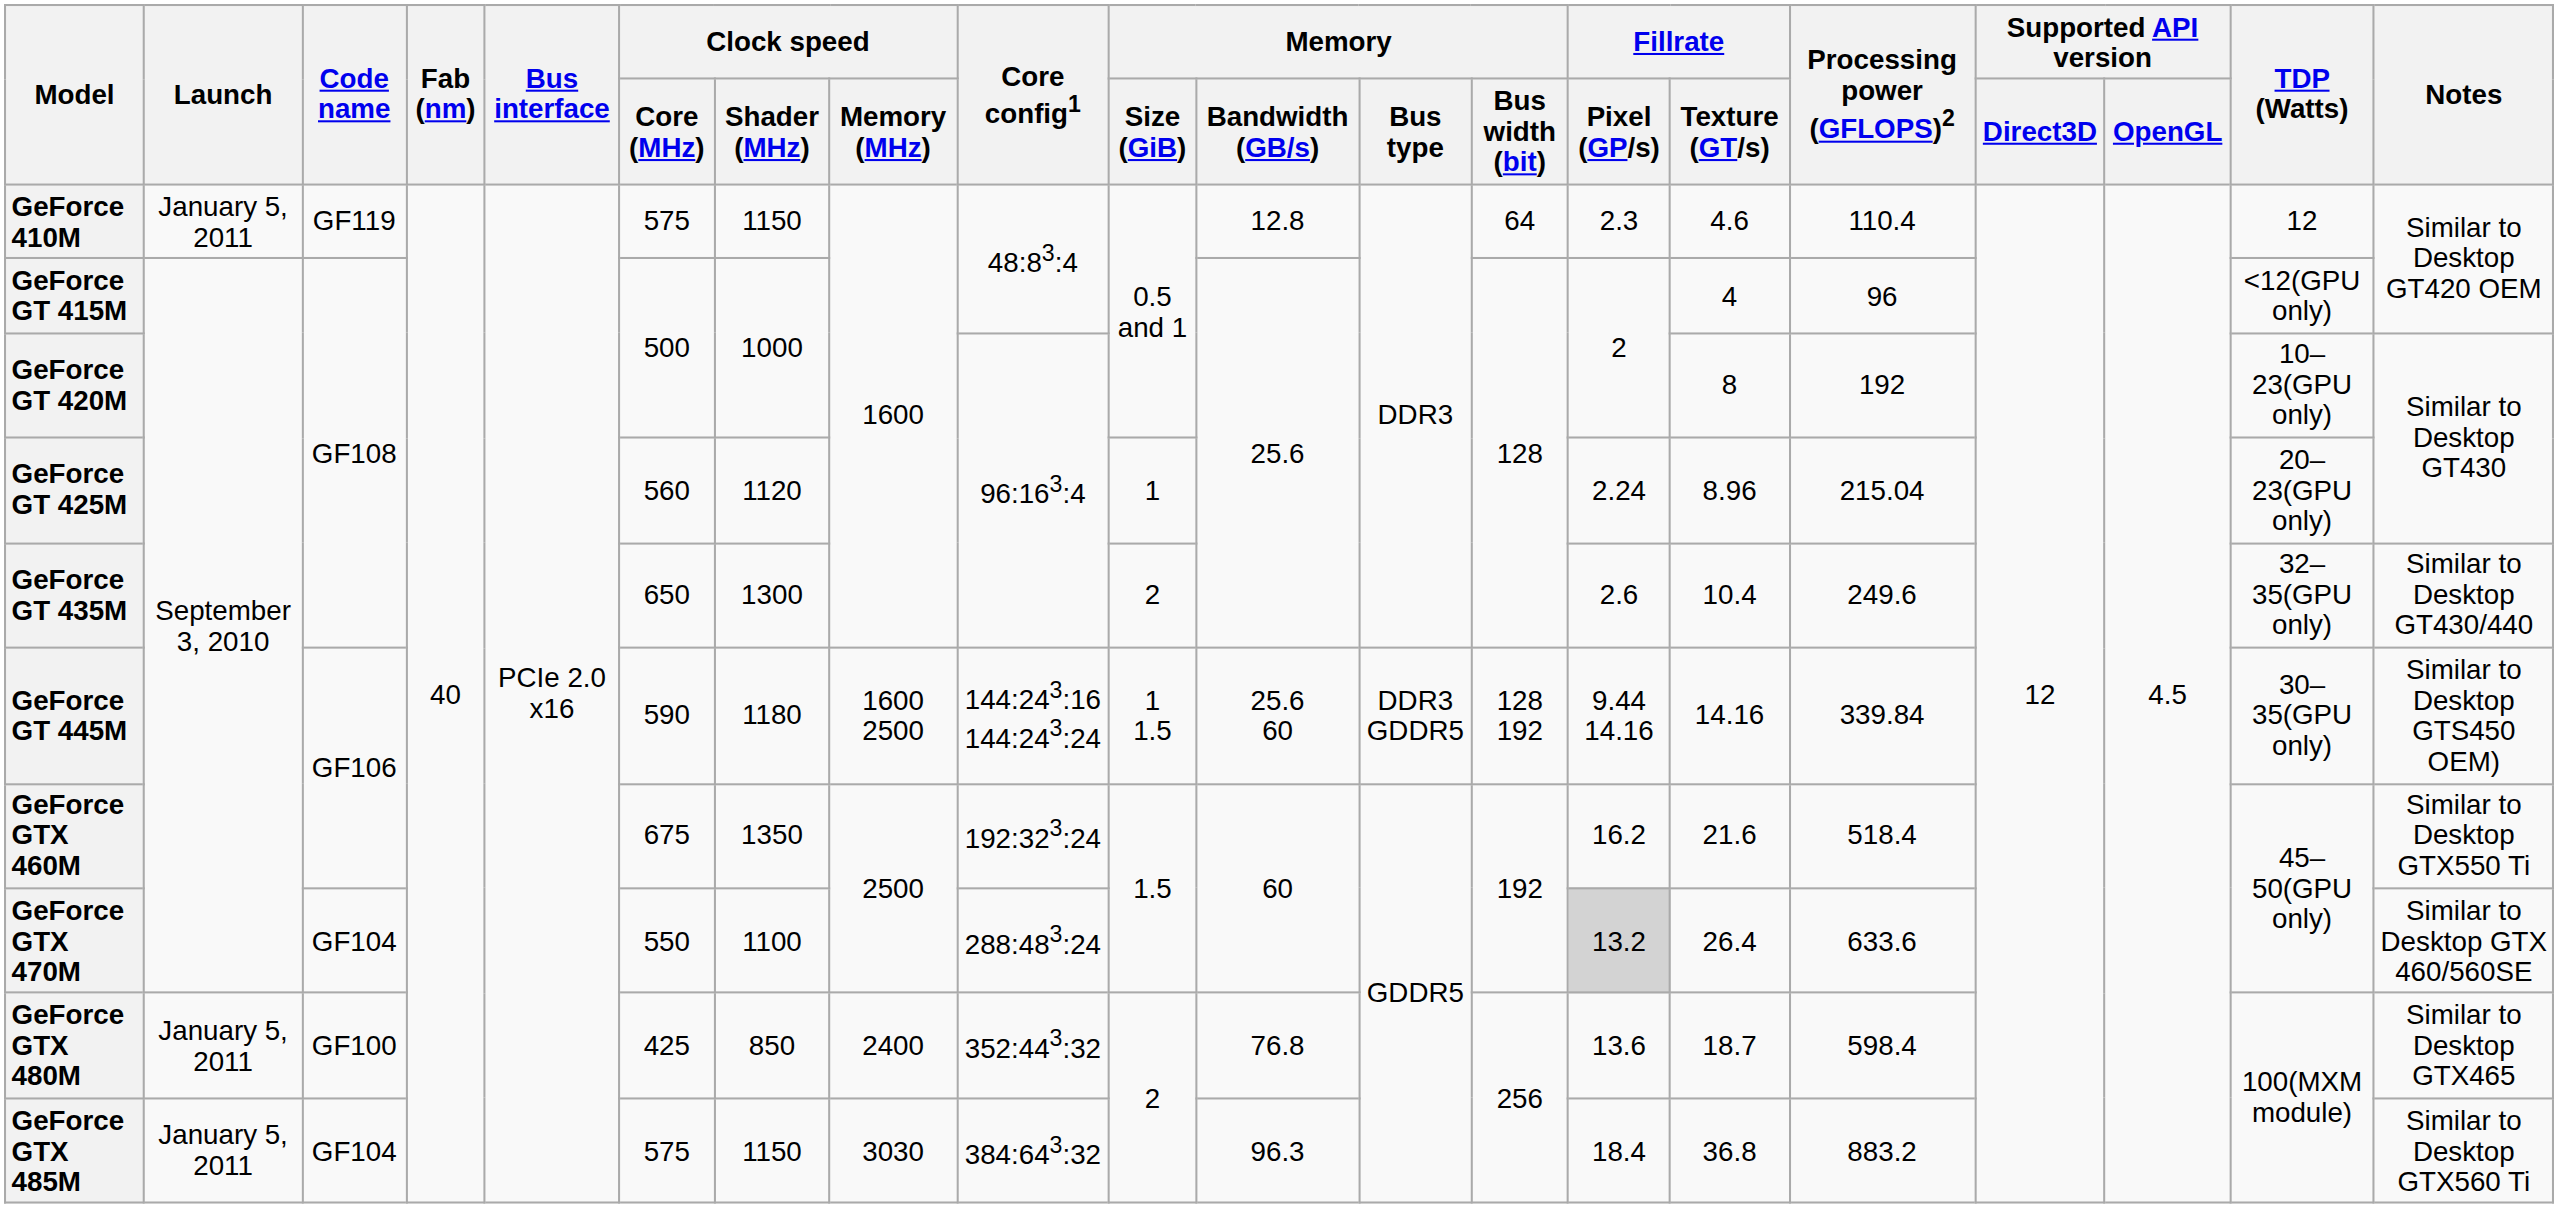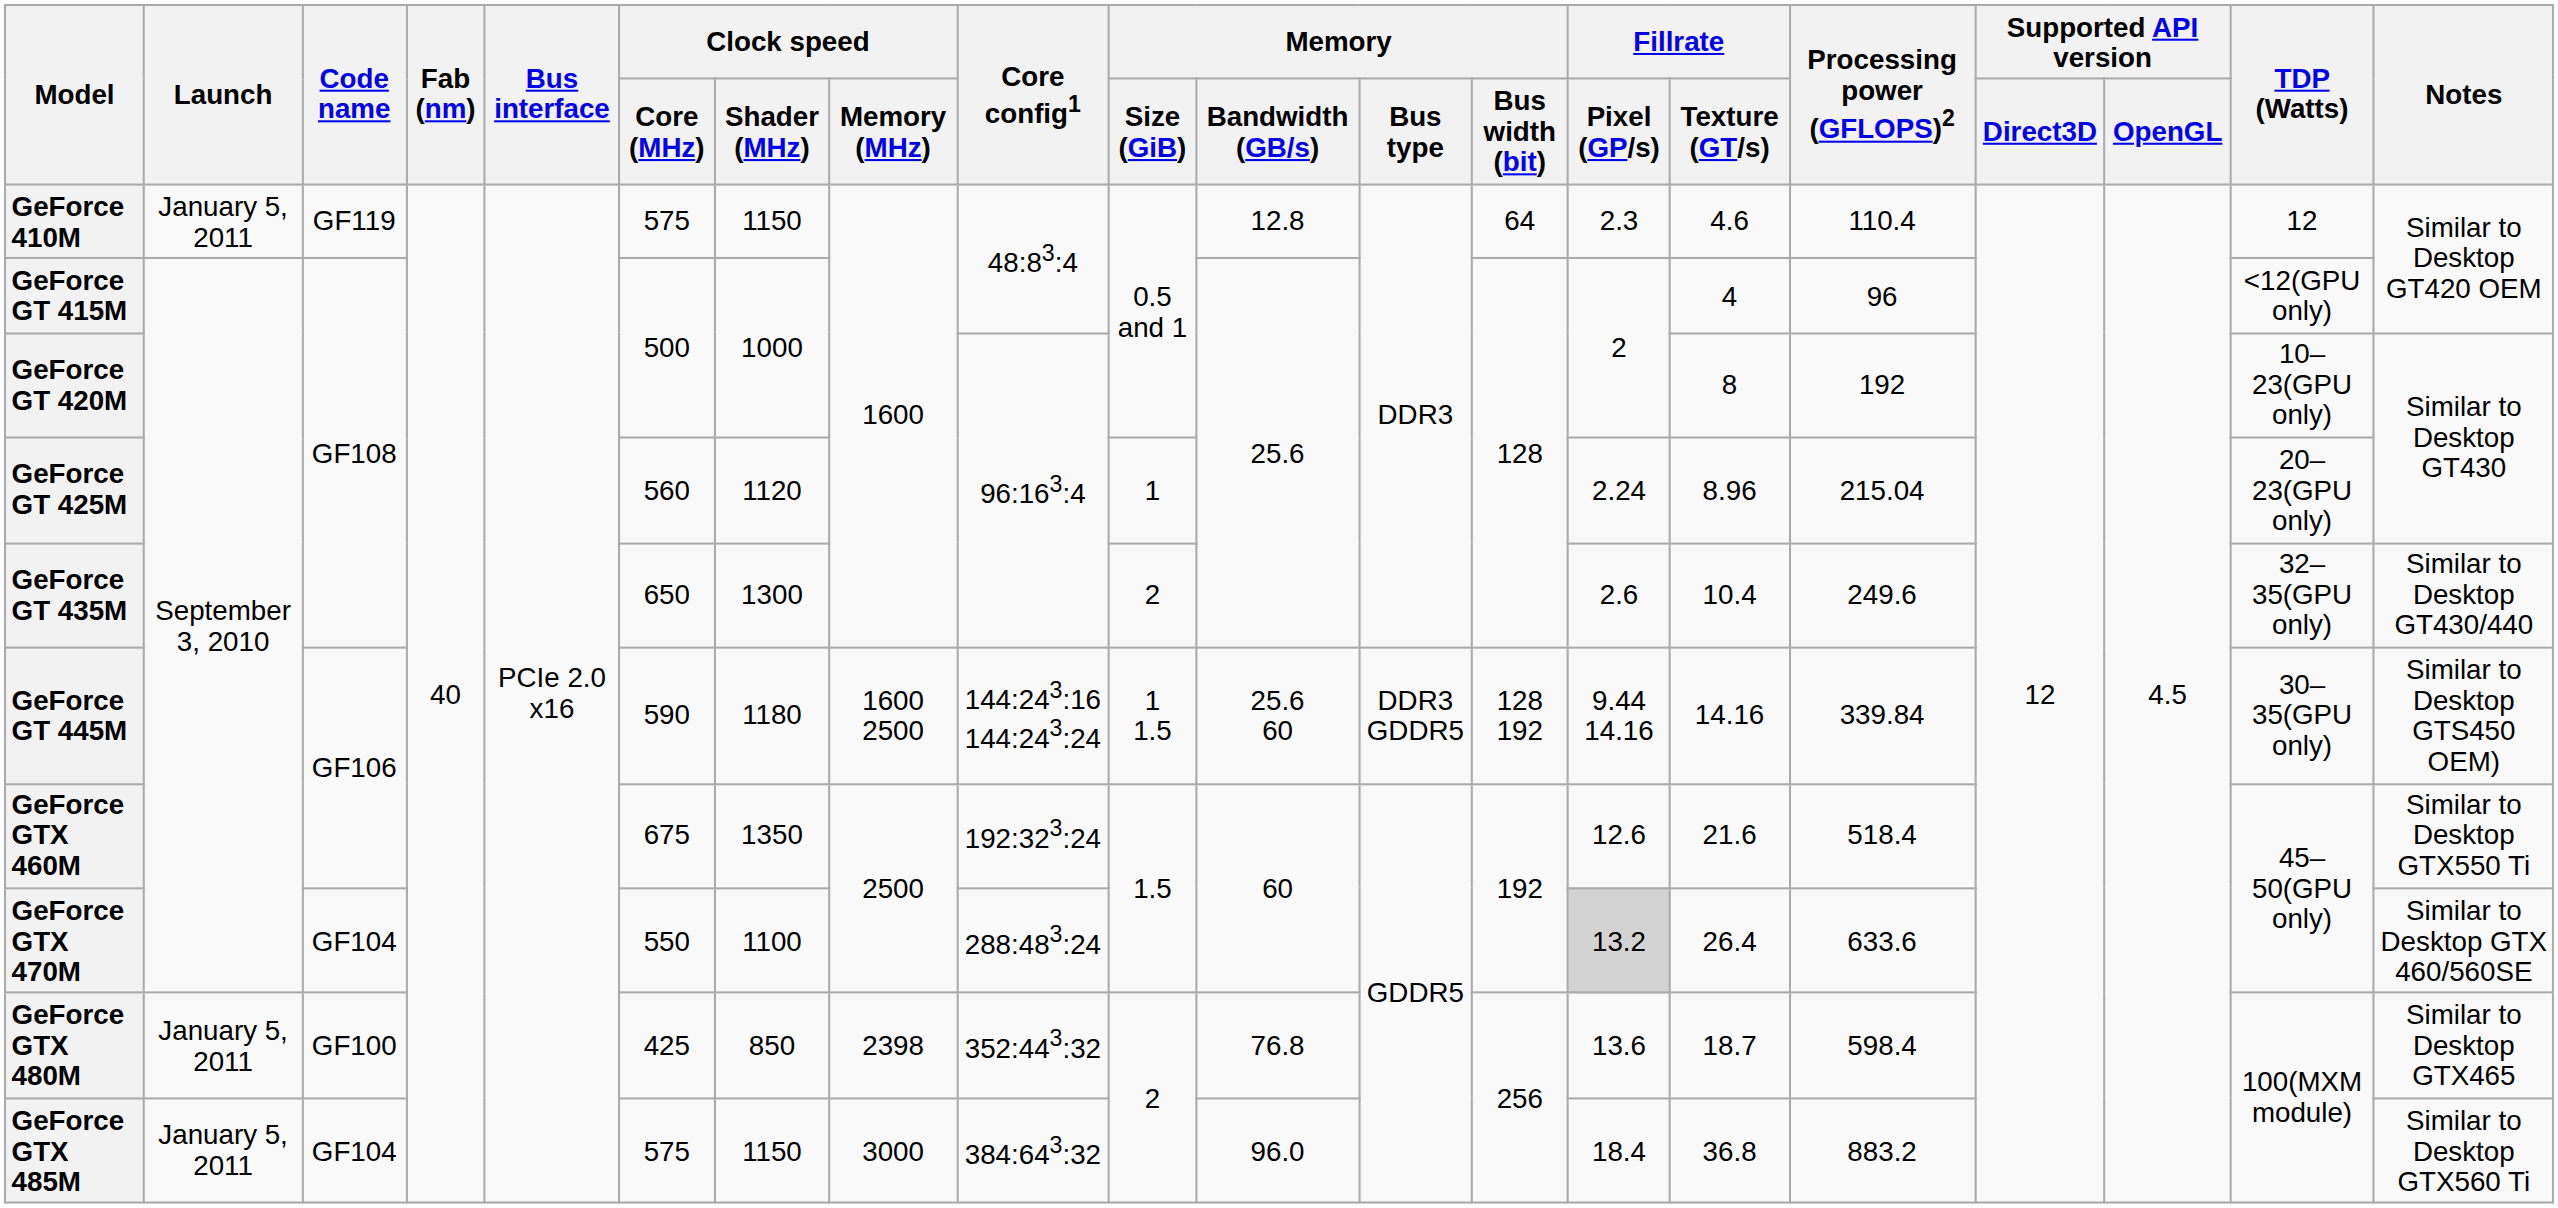GeForce GTX 460M | Fillrate / Pixel (GP/s): 16.2 -> 12.6
GeForce GTX 480M | Clock speed / Memory (MHz): 2400 -> 2398
GeForce GTX 485M | Clock speed / Memory (MHz): 3030 -> 3000
GeForce GTX 485M | Memory / Bandwidth (GB/s): 96.3 -> 96.0
